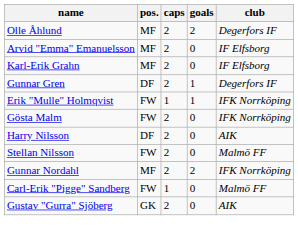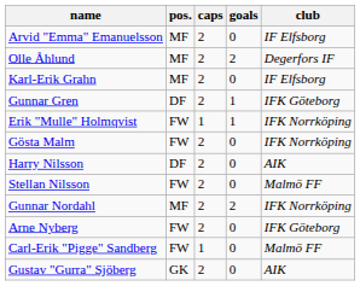rows swapped: Olle Åhlund <-> Arvid "Emma" Emanuelsson
Gunnar Gren | club: Degerfors IF -> IFK Göteborg
+ row: Arne Nyberg | FW | 2 | 0 | IFK Göteborg
